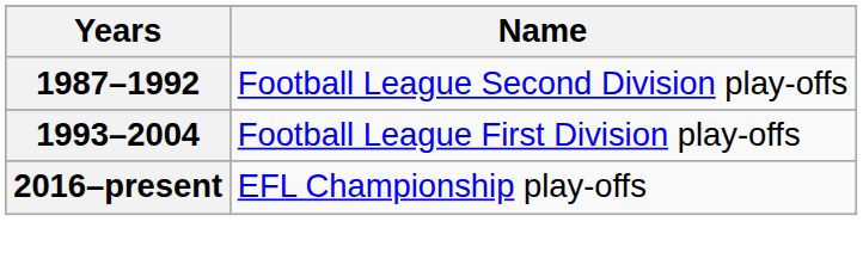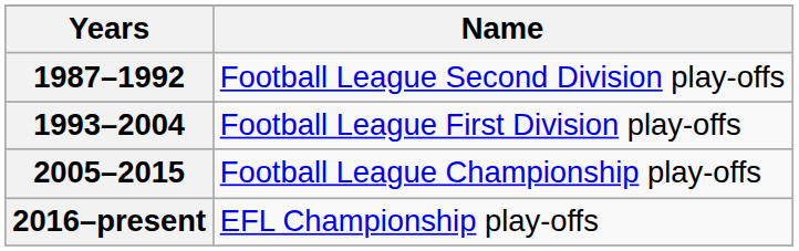+ row: 2005–2015 | Football League Championship play-offs
